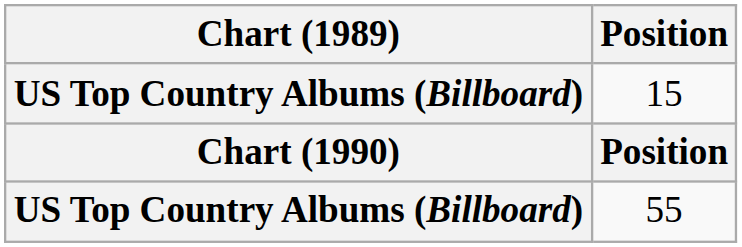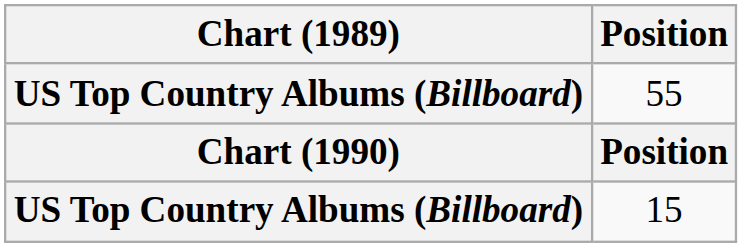rows swapped: 15 <-> 55
